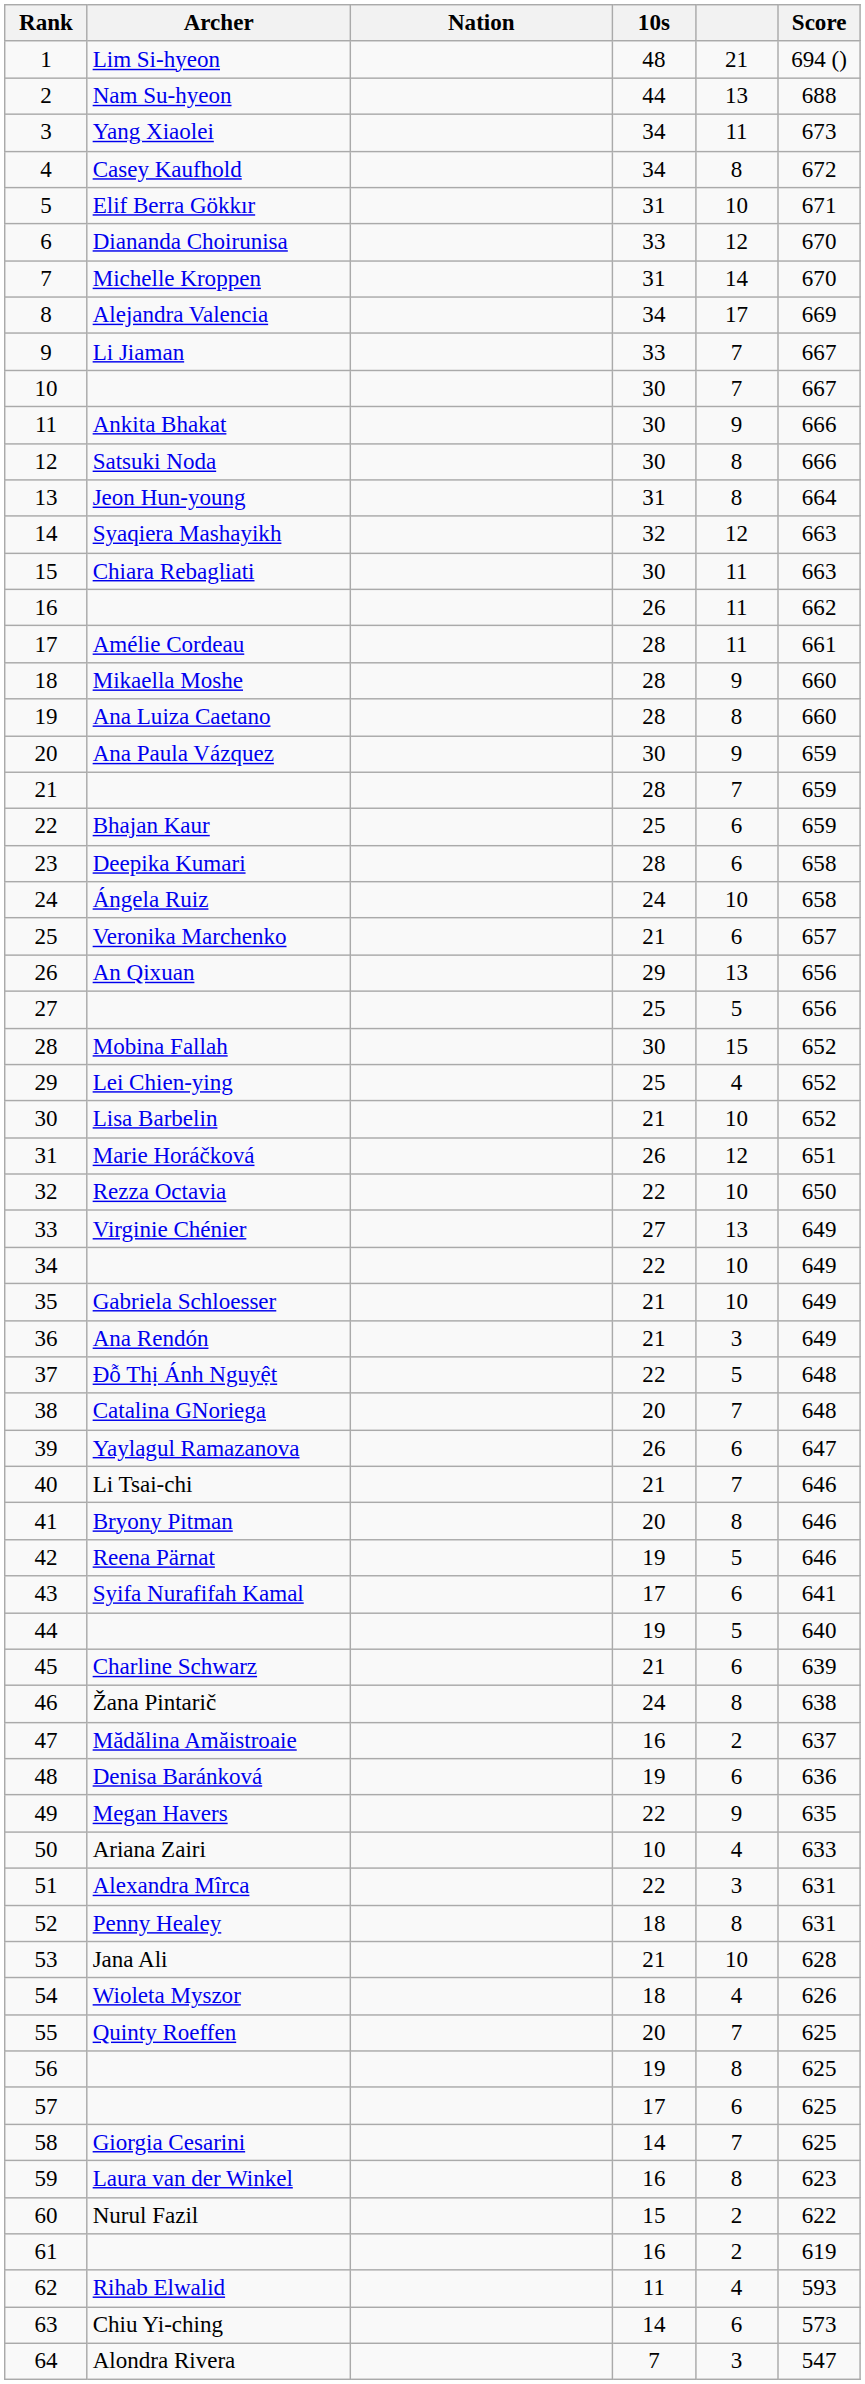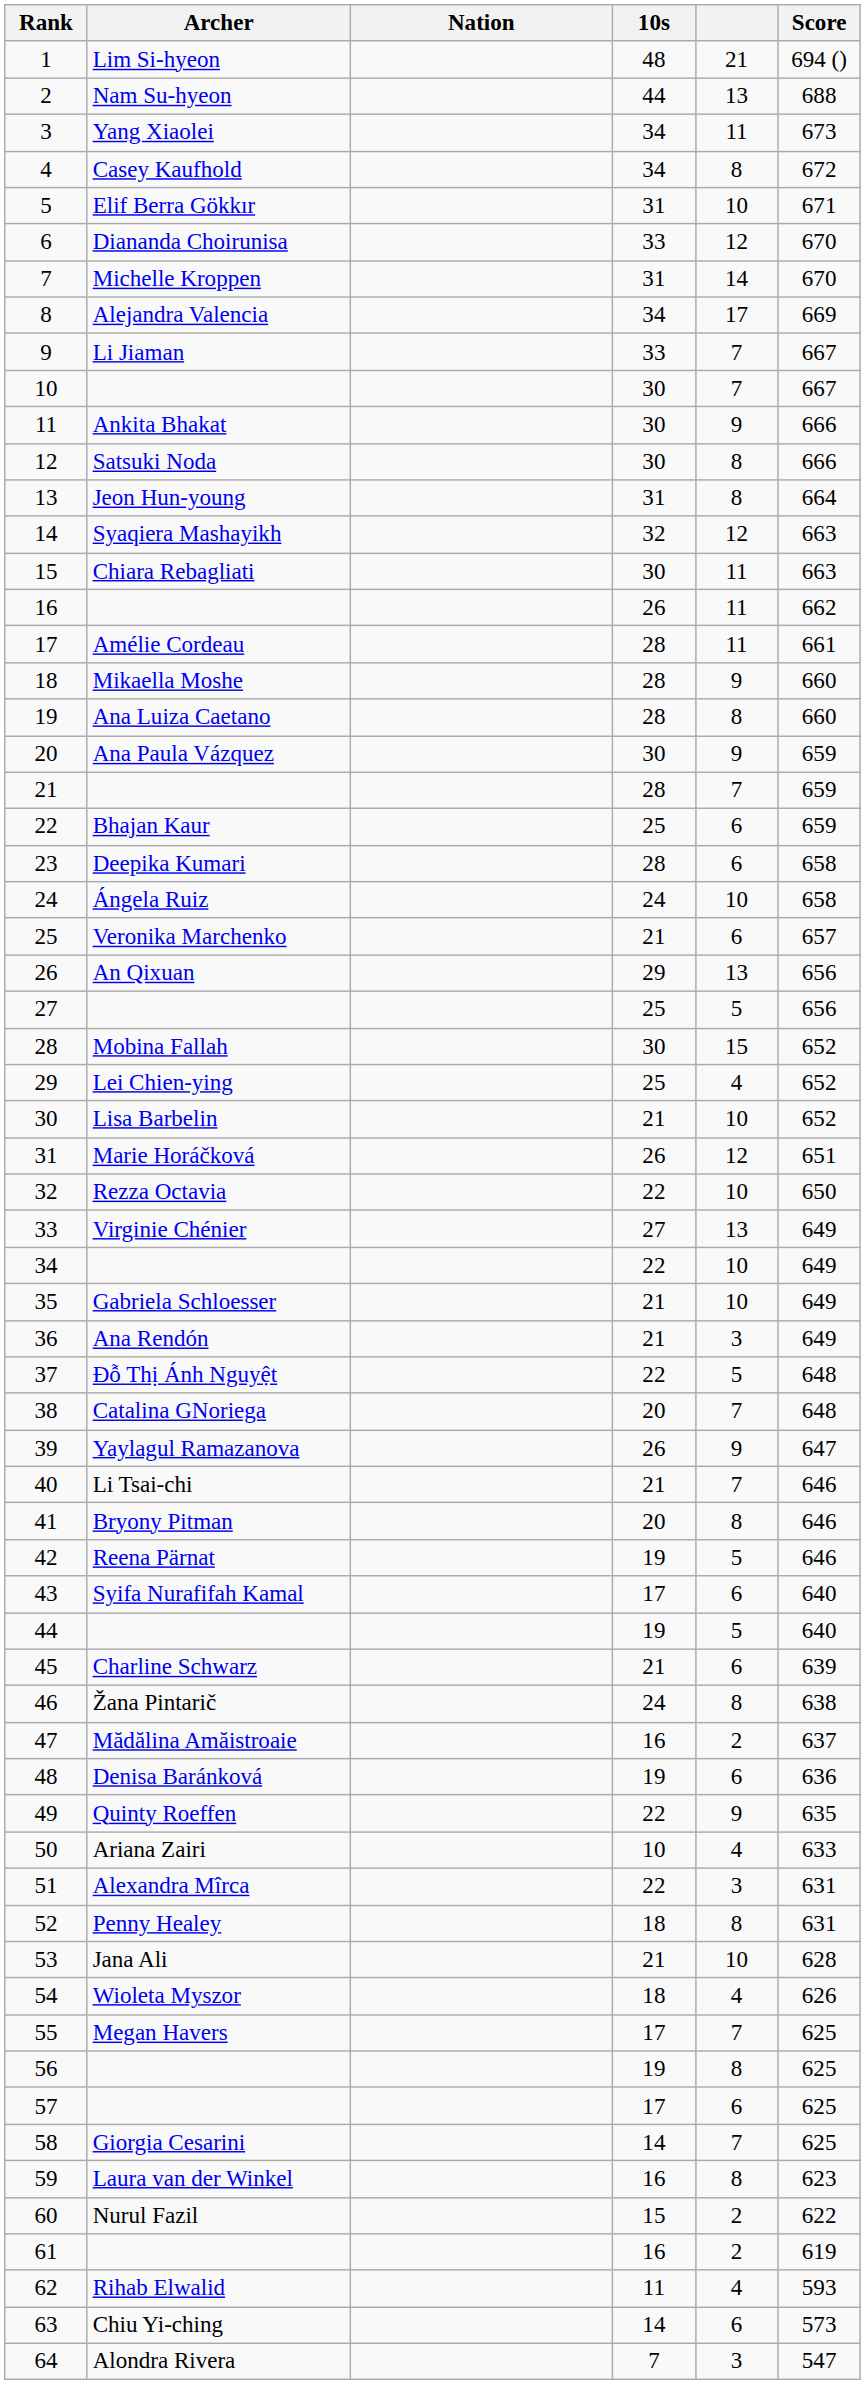39 | column 5: 6 -> 9
43 | Score: 641 -> 640
49 | Archer: Megan Havers -> Quinty Roeffen
55 | Archer: Quinty Roeffen -> Megan Havers
55 | 10s: 20 -> 17
